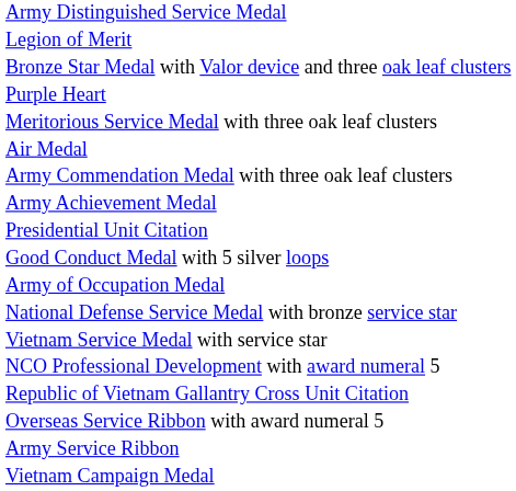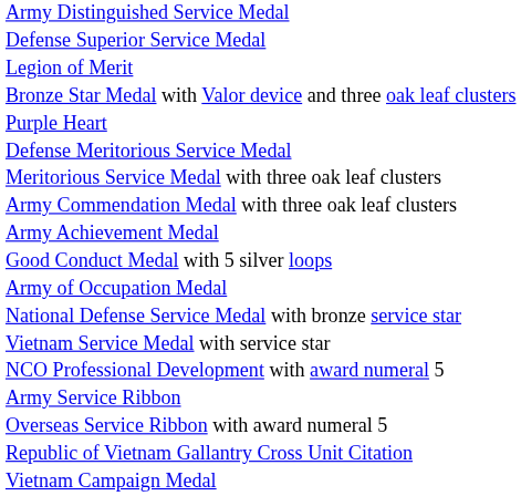+ row: Defense Superior Service Medal
+ row: Defense Meritorious Service Medal
- row: Air Medal
- row: Presidential Unit Citation
rows swapped: Army Service Ribbon <-> Republic of Vietnam Gallantry Cross Unit Citation
